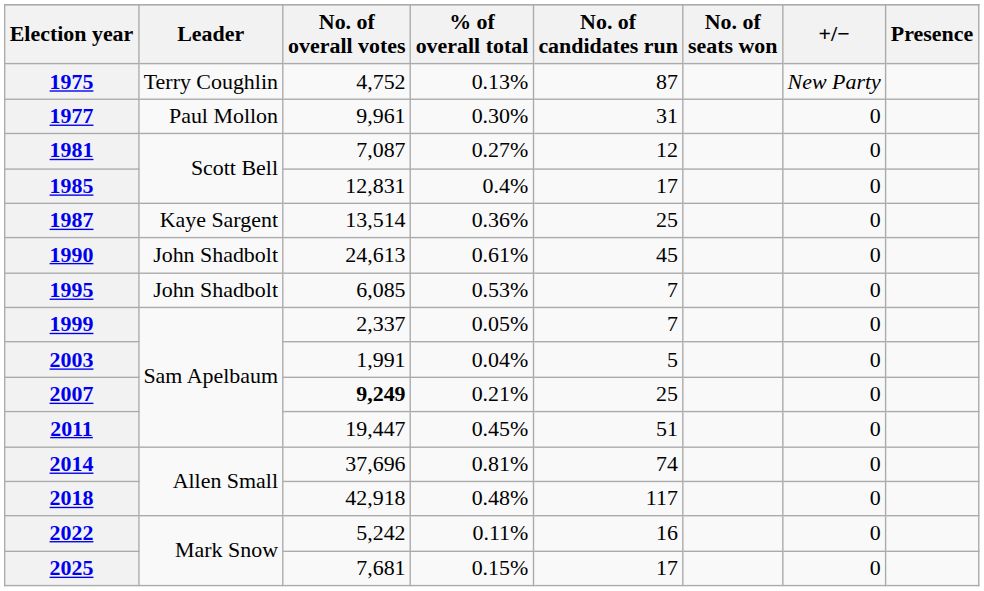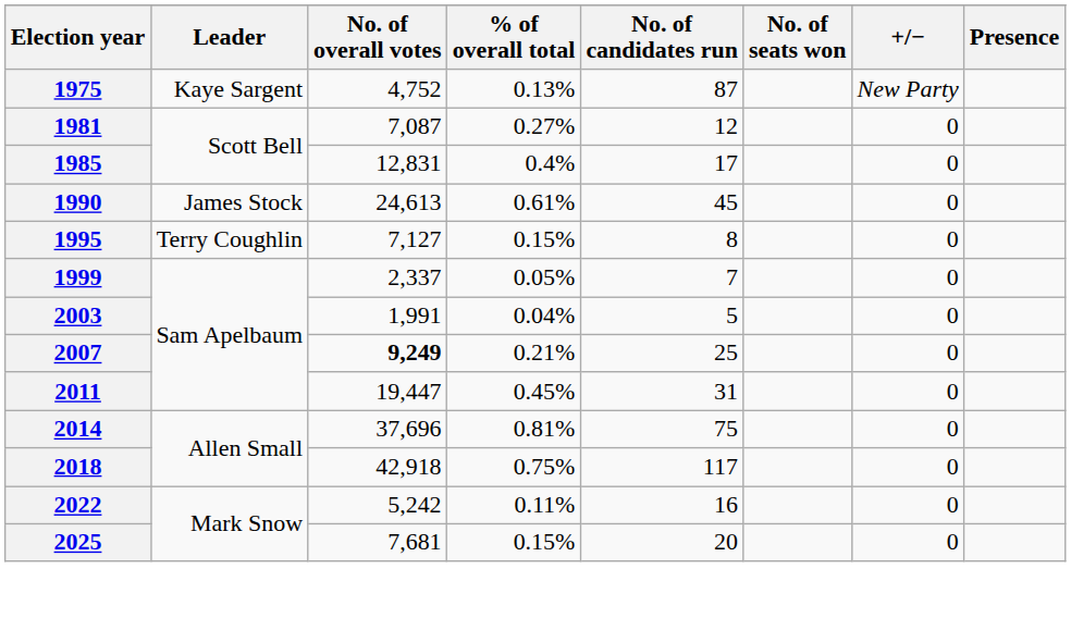1975 | Leader: Terry Coughlin -> Kaye Sargent
- row: 1977 | Paul Mollon | 9,961 | 0.30% | 31 | 0
- row: 1987 | Kaye Sargent | 13,514 | 0.36% | 25 | 0
1990 | Leader: John Shadbolt -> James Stock
1995 | Leader: John Shadbolt -> Terry Coughlin
1995 | No. of overall votes: 6,085 -> 7,127
1995 | % of overall total: 0.53% -> 0.15%
1995 | No. of candidates run: 7 -> 8
2011 | No. of candidates run: 51 -> 31
2014 | No. of candidates run: 74 -> 75
2018 | % of overall total: 0.48% -> 0.75%
2025 | No. of candidates run: 17 -> 20
